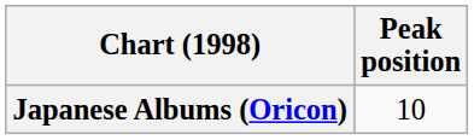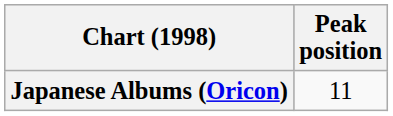Japanese Albums (Oricon) | Peak position: 10 -> 11
